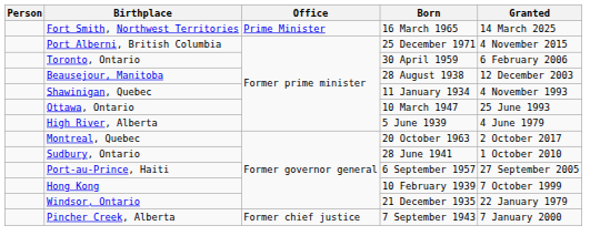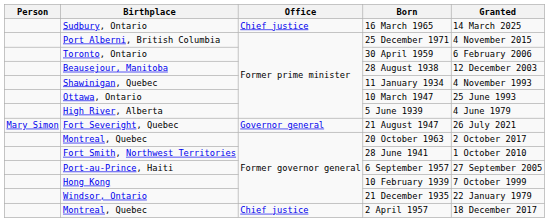16 March 1965 | Birthplace: Fort Smith, Northwest Territories -> Sudbury, Ontario
16 March 1965 | Office: Prime Minister -> Chief justice
+ row: Mary Simon | Fort Severight, Quebec | Governor general | 21 August 1947 | 26 July 2021
28 June 1941 | Birthplace: Sudbury, Ontario -> Fort Smith, Northwest Territories
+ row: Montreal, Quebec | Chief justice | 2 April 1957 | 18 December 2017
- row: Pincher Creek, Alberta | Former chief justice | 7 September 1943 | 7 January 2000
